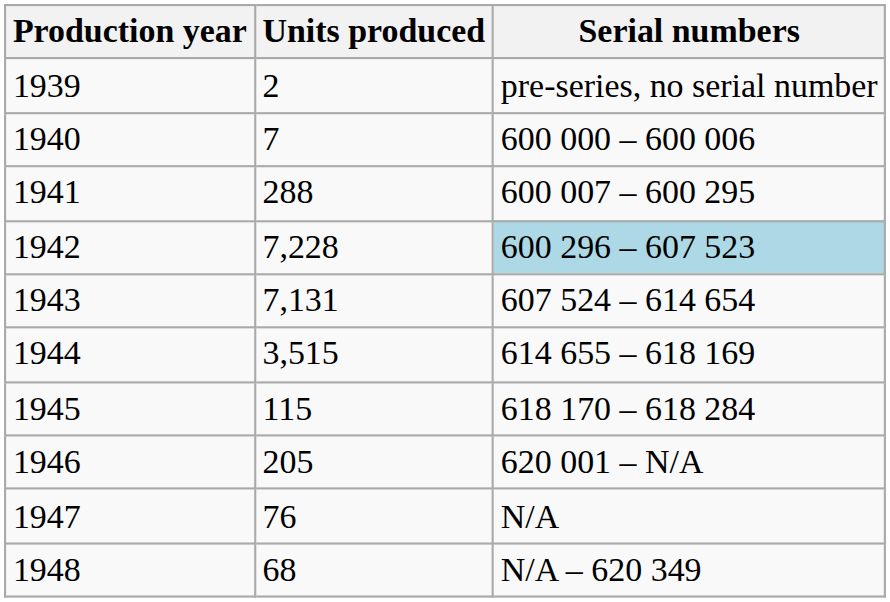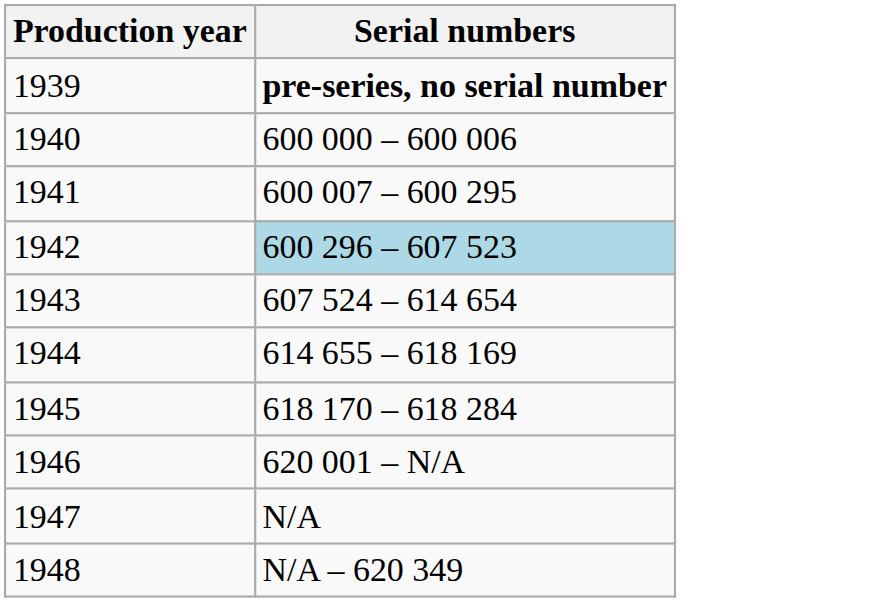- column: Units produced | 2 | 7 | 288 | 7,228 | 7,131 | 3,515 | 115 | 205 | 76 | 68
1939 | Serial numbers: normal -> bold
